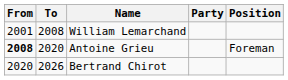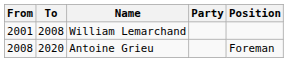Antoine Grieu | From: bold -> normal
- row: 2020 | 2026 | Bertrand Chirot
